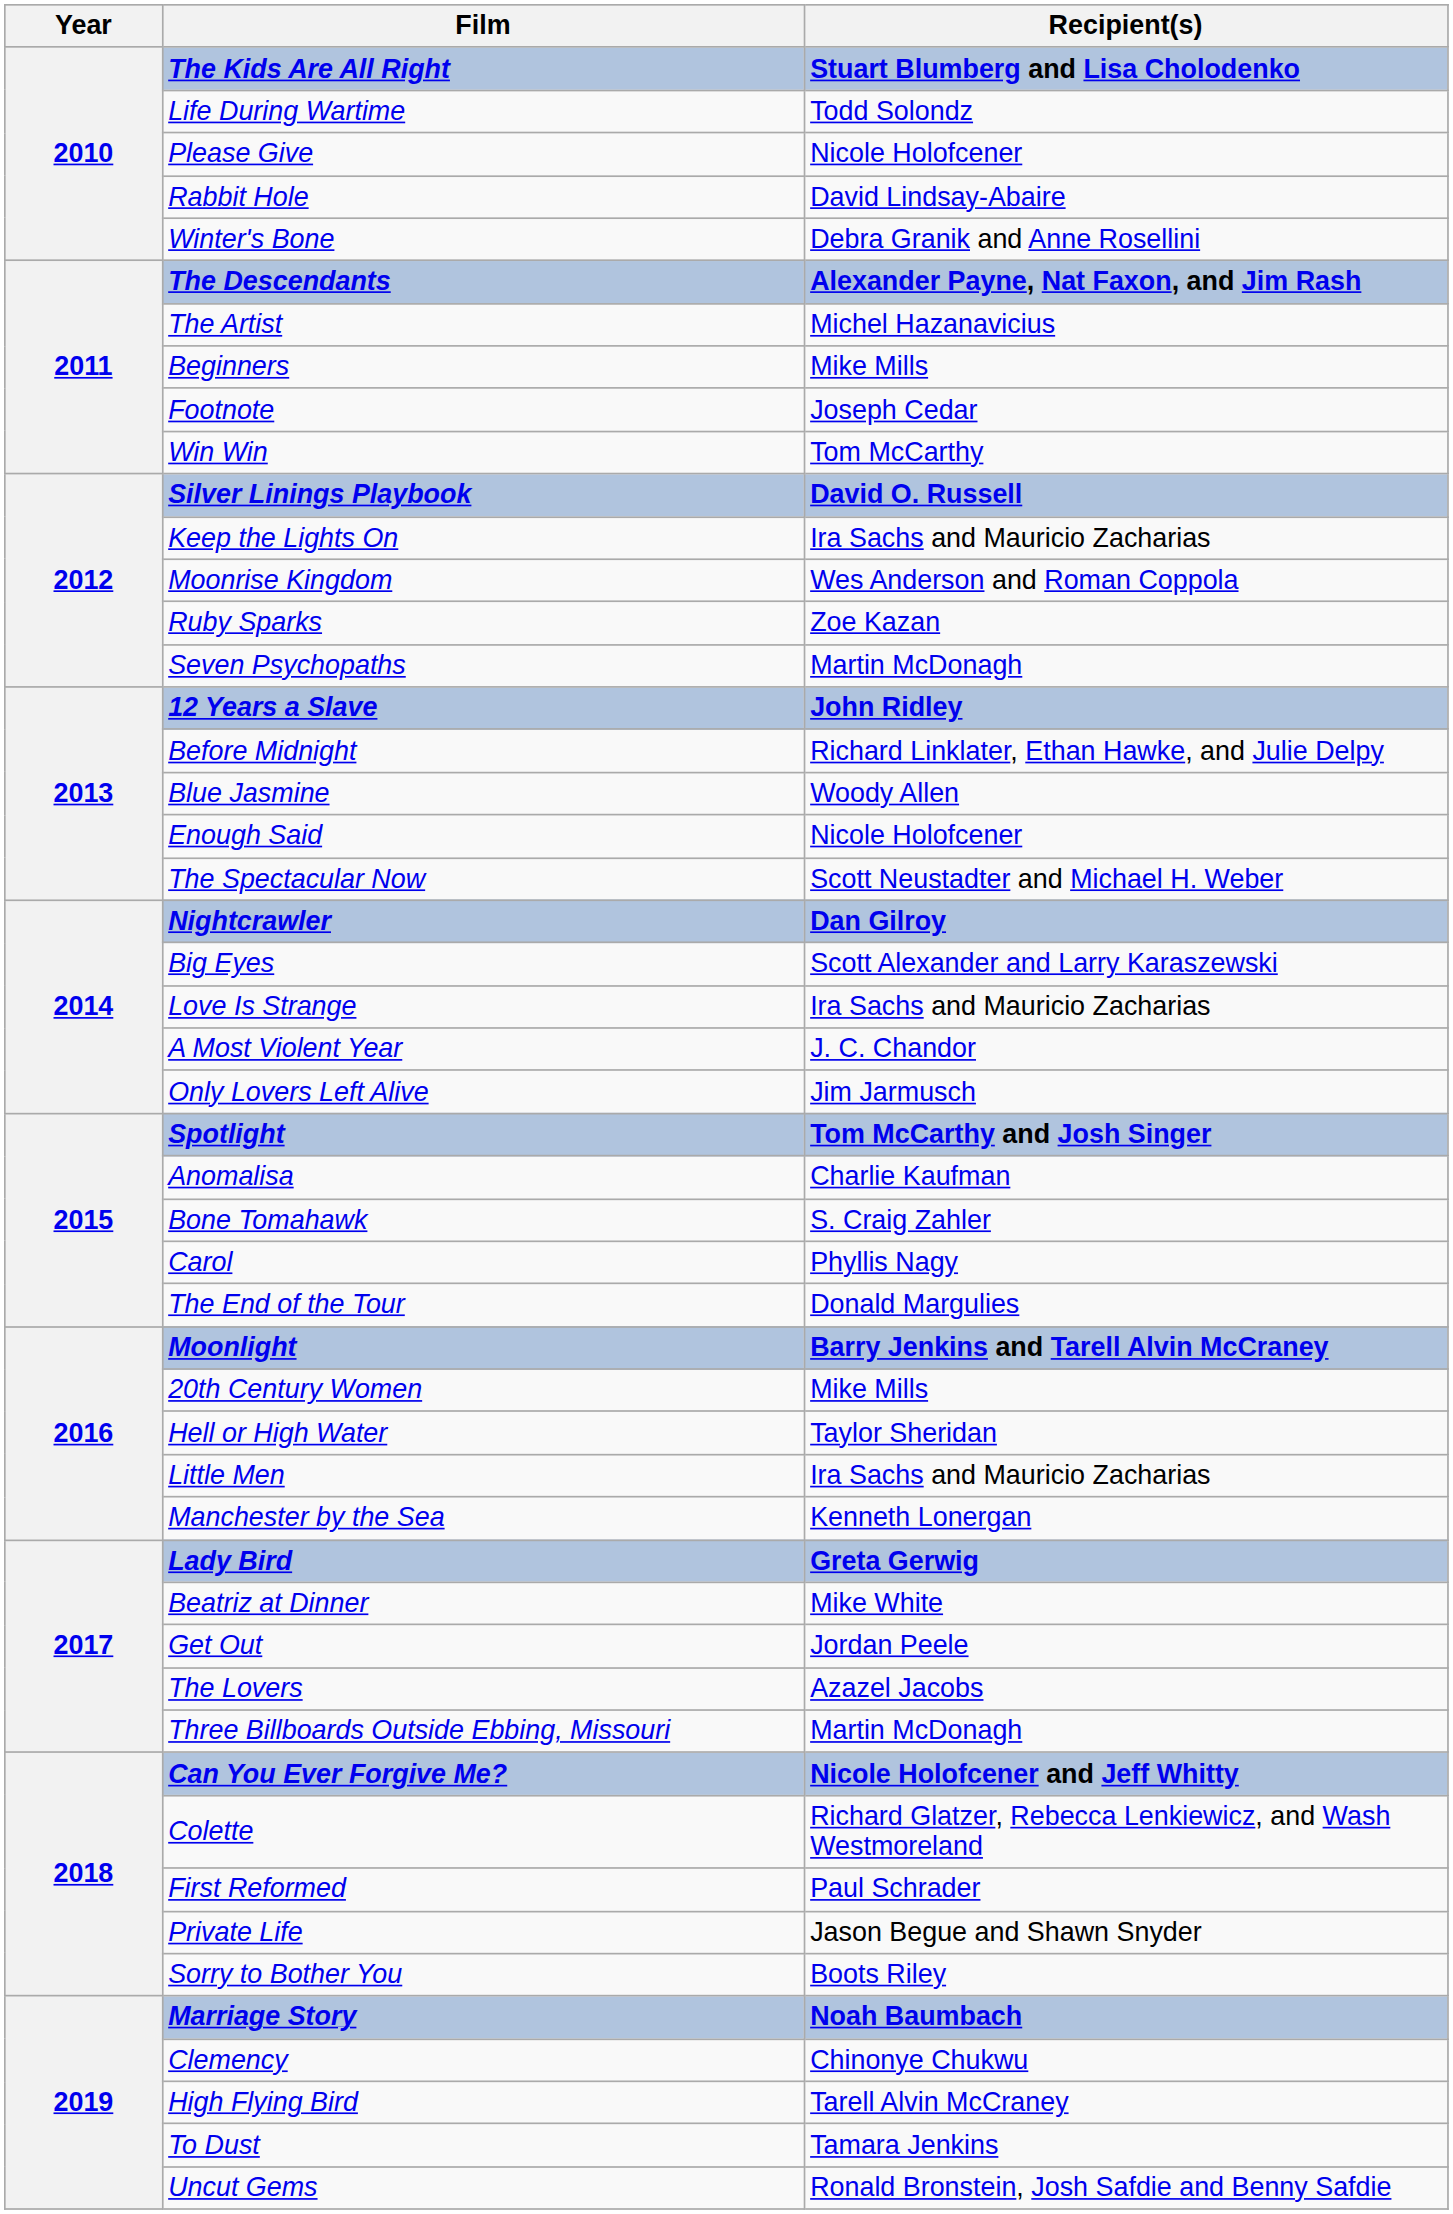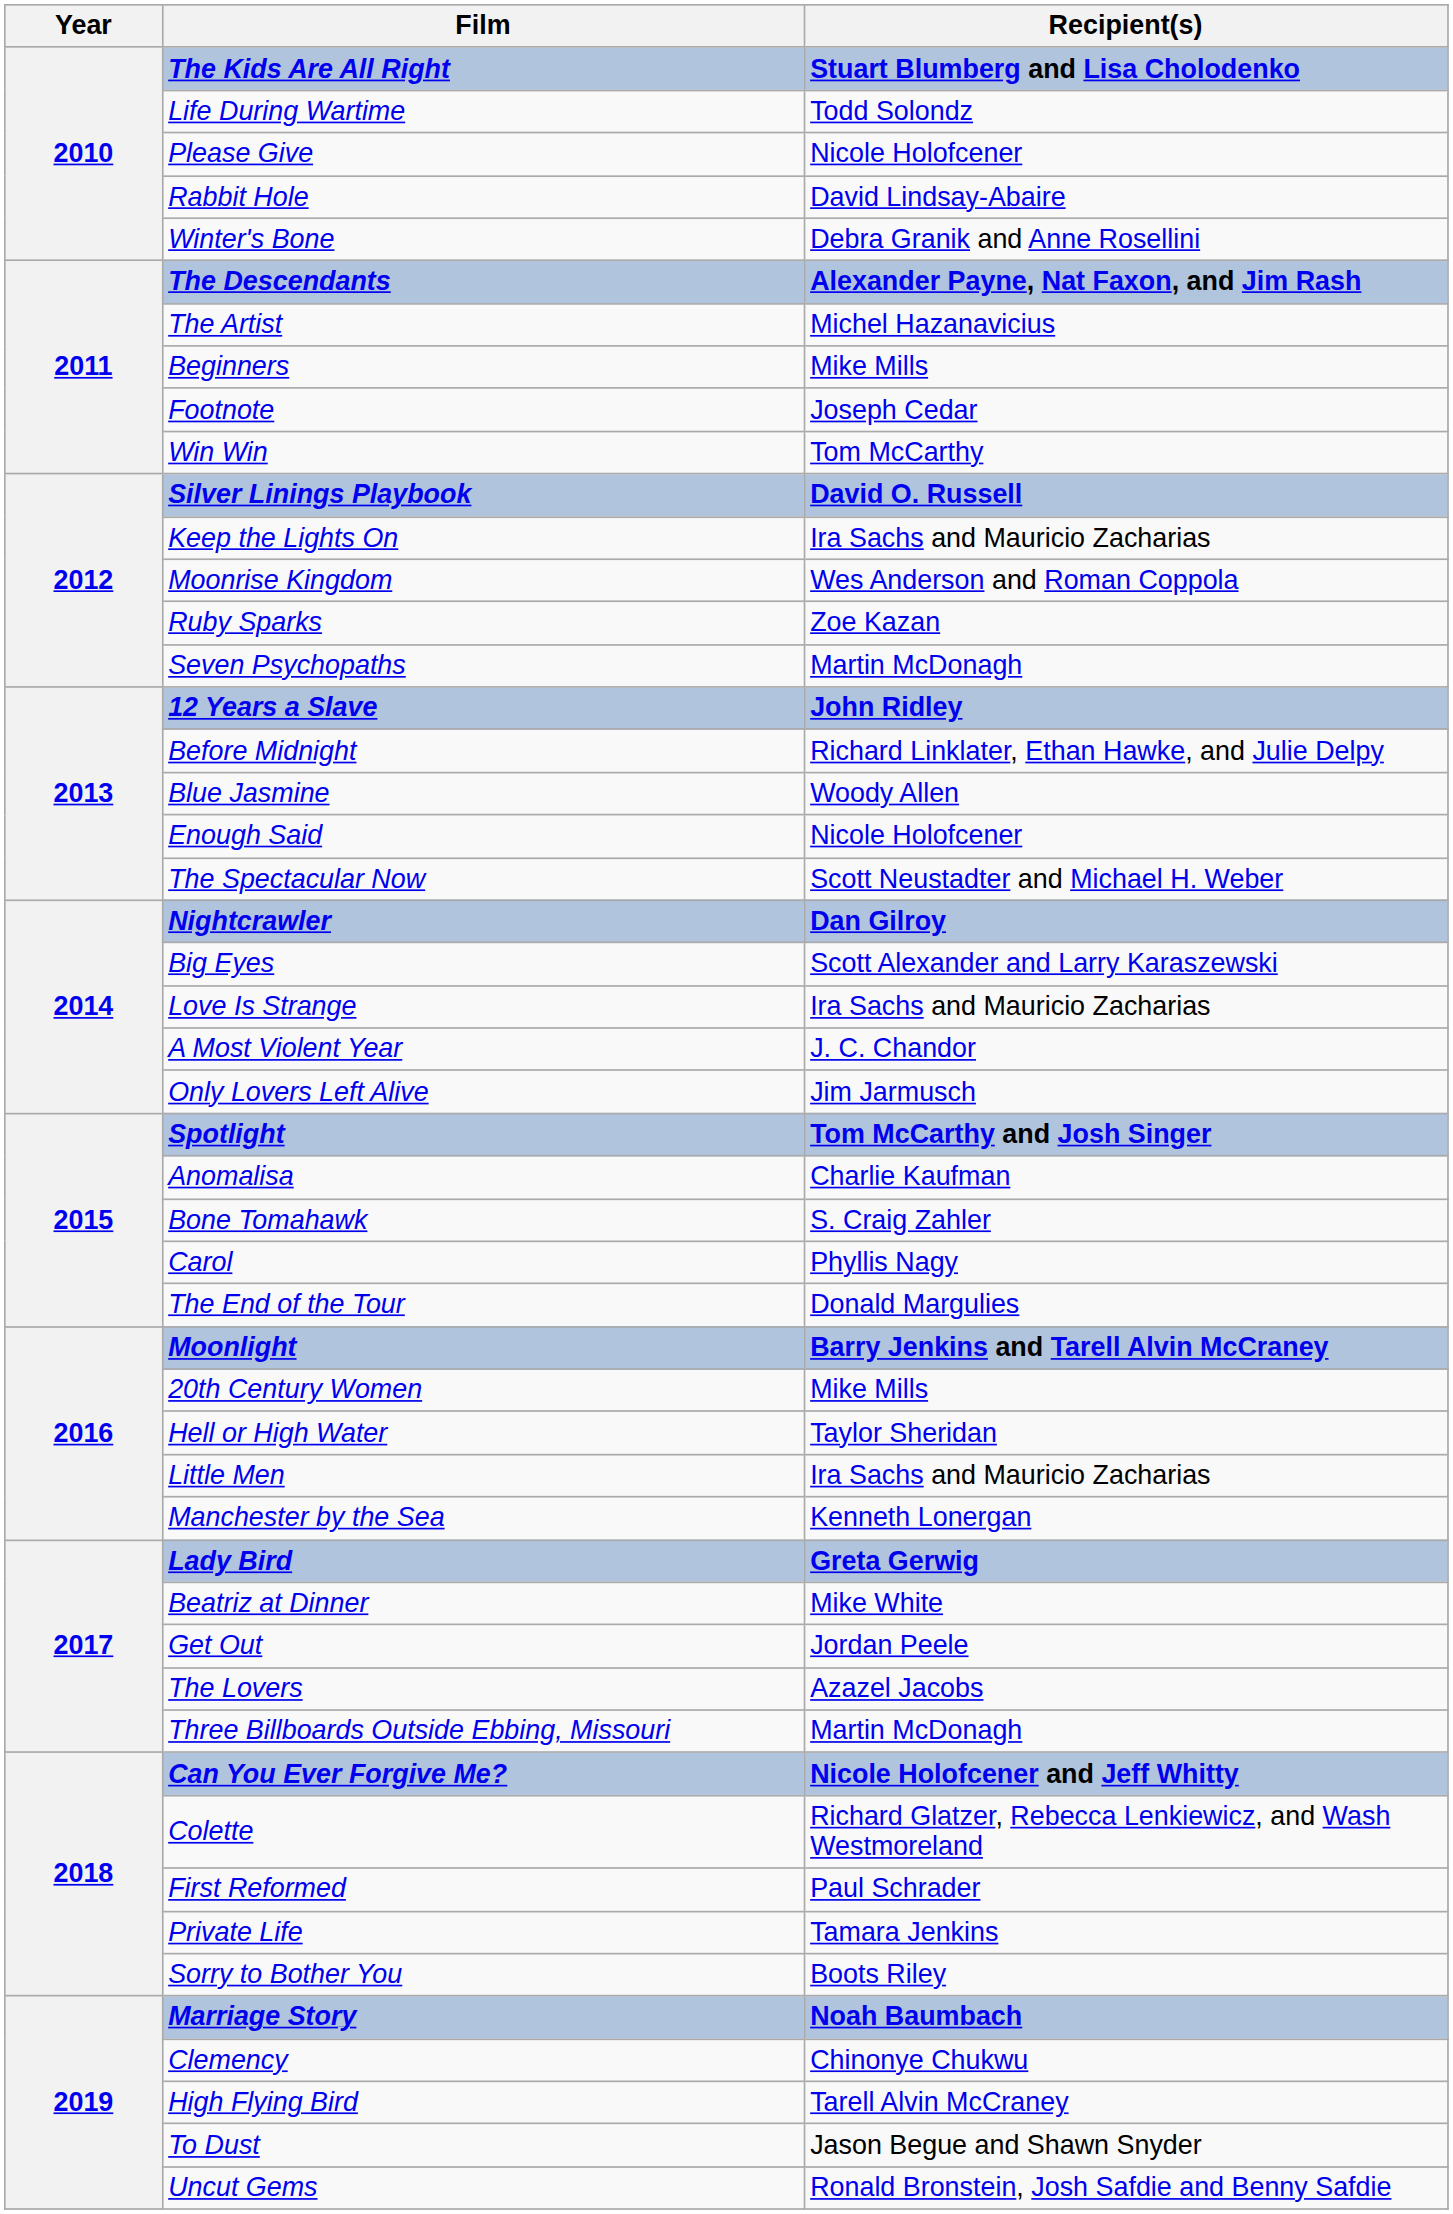Private Life | Recipient(s): Jason Begue and Shawn Snyder -> Tamara Jenkins
To Dust | Recipient(s): Tamara Jenkins -> Jason Begue and Shawn Snyder
